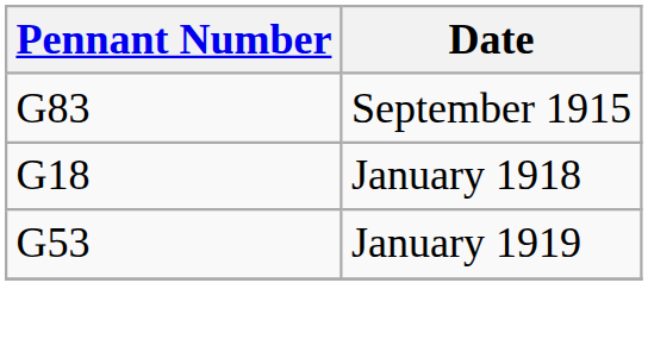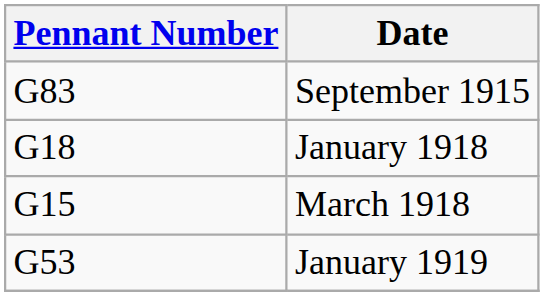+ row: G15 | March 1918
